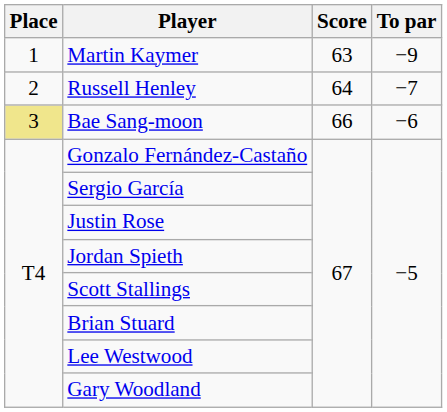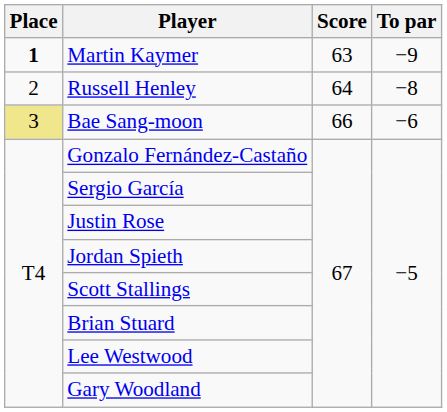Martin Kaymer | Place: normal -> bold
Russell Henley | To par: −7 -> −8
